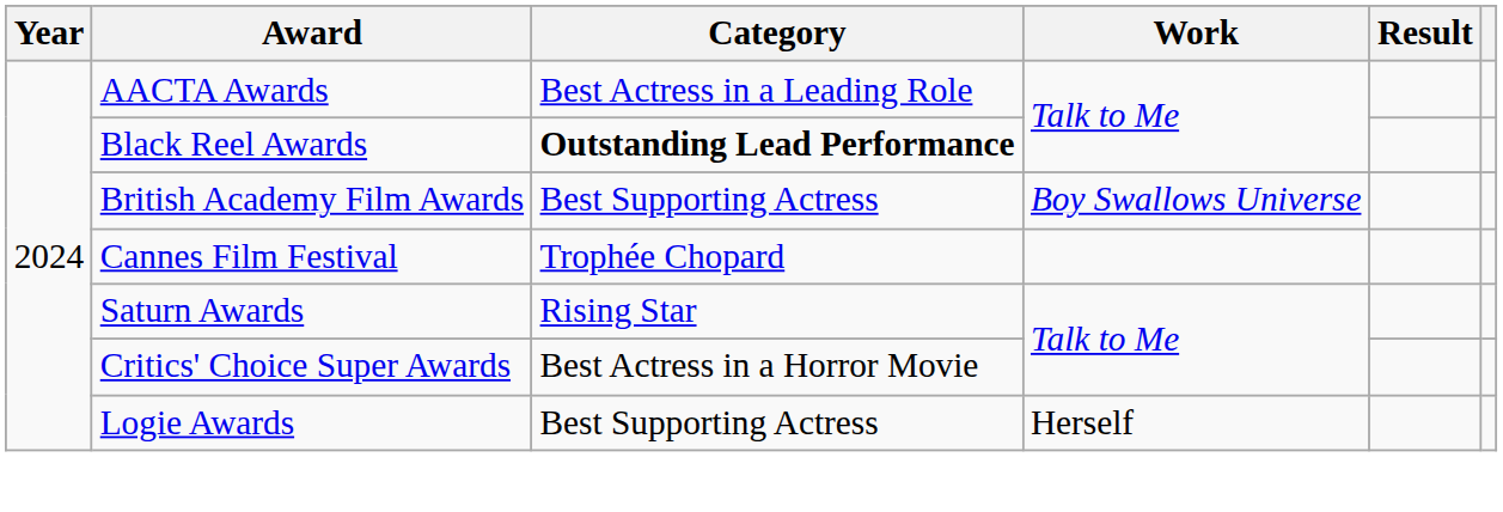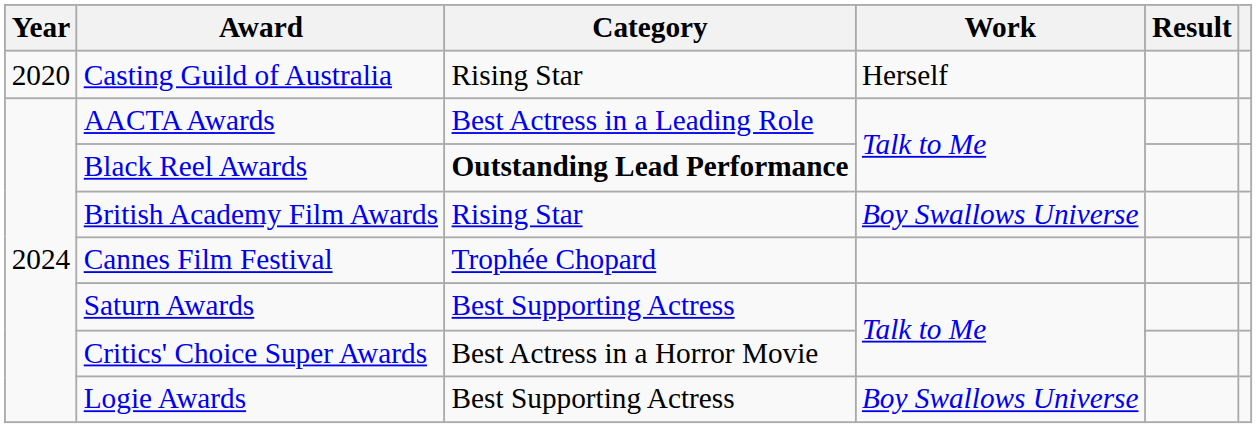+ row: 2020 | Casting Guild of Australia | Rising Star | Herself
British Academy Film Awards | Category: Best Supporting Actress -> Rising Star
Saturn Awards | Category: Rising Star -> Best Supporting Actress
Logie Awards | Work: Herself -> Boy Swallows Universe
